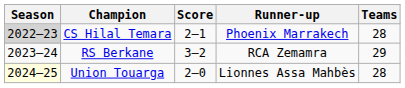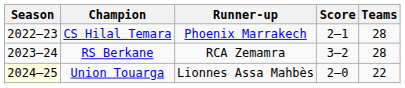columns swapped: Score <-> Runner-up
CS Hilal Temara | Season: lightgrey background -> no background
RS Berkane | Teams: 29 -> 28
Union Touarga | Teams: 28 -> 22
